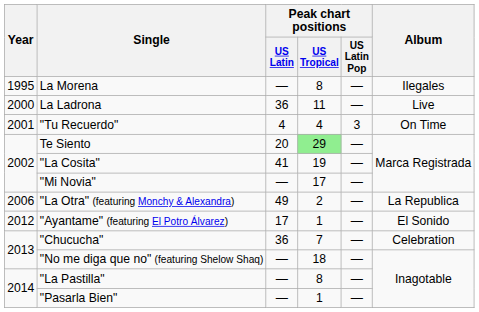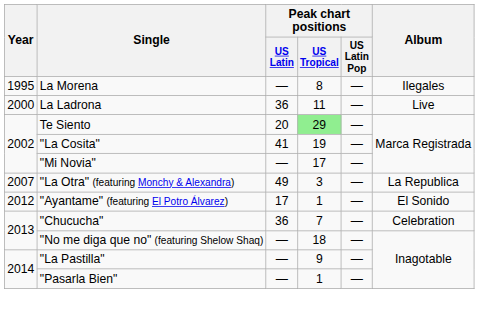- row: 2001 | "Tu Recuerdo" | 4 | 4 | 3 | On Time
"La Otra" (featuring Monchy & Alexandra) | Year: 2006 -> 2007
"La Otra" (featuring Monchy & Alexandra) | Peak chart positions / US Tropical: 2 -> 3
"La Pastilla" | Peak chart positions / US Tropical: 8 -> 9
